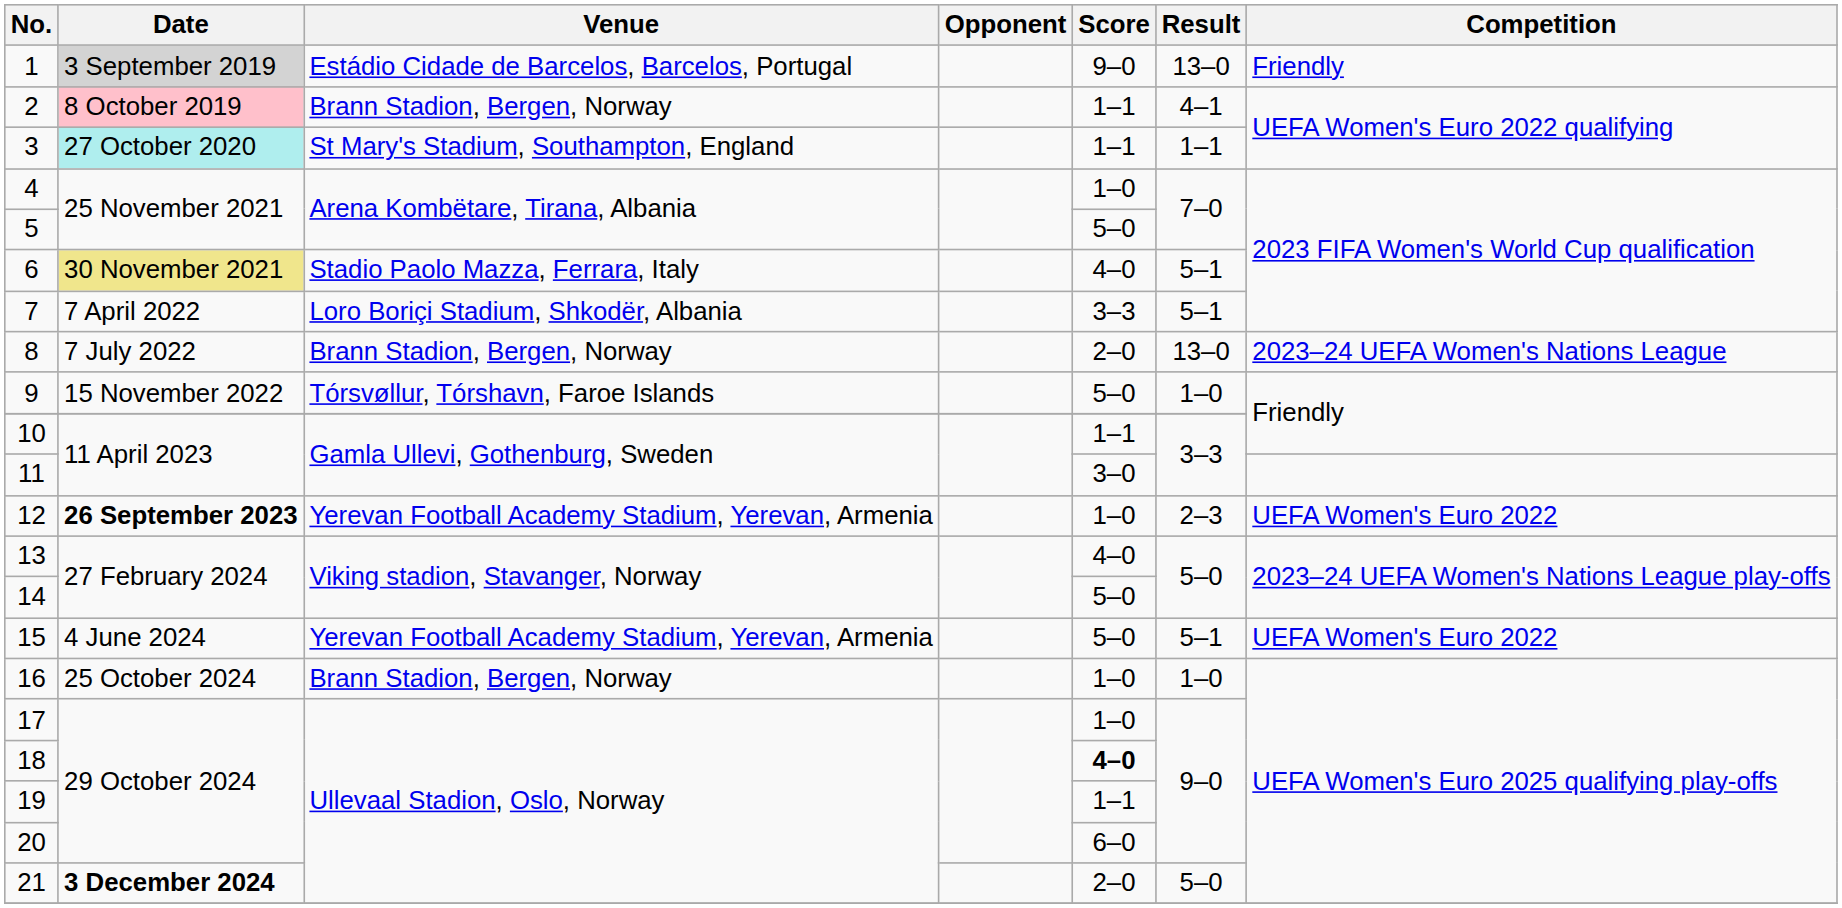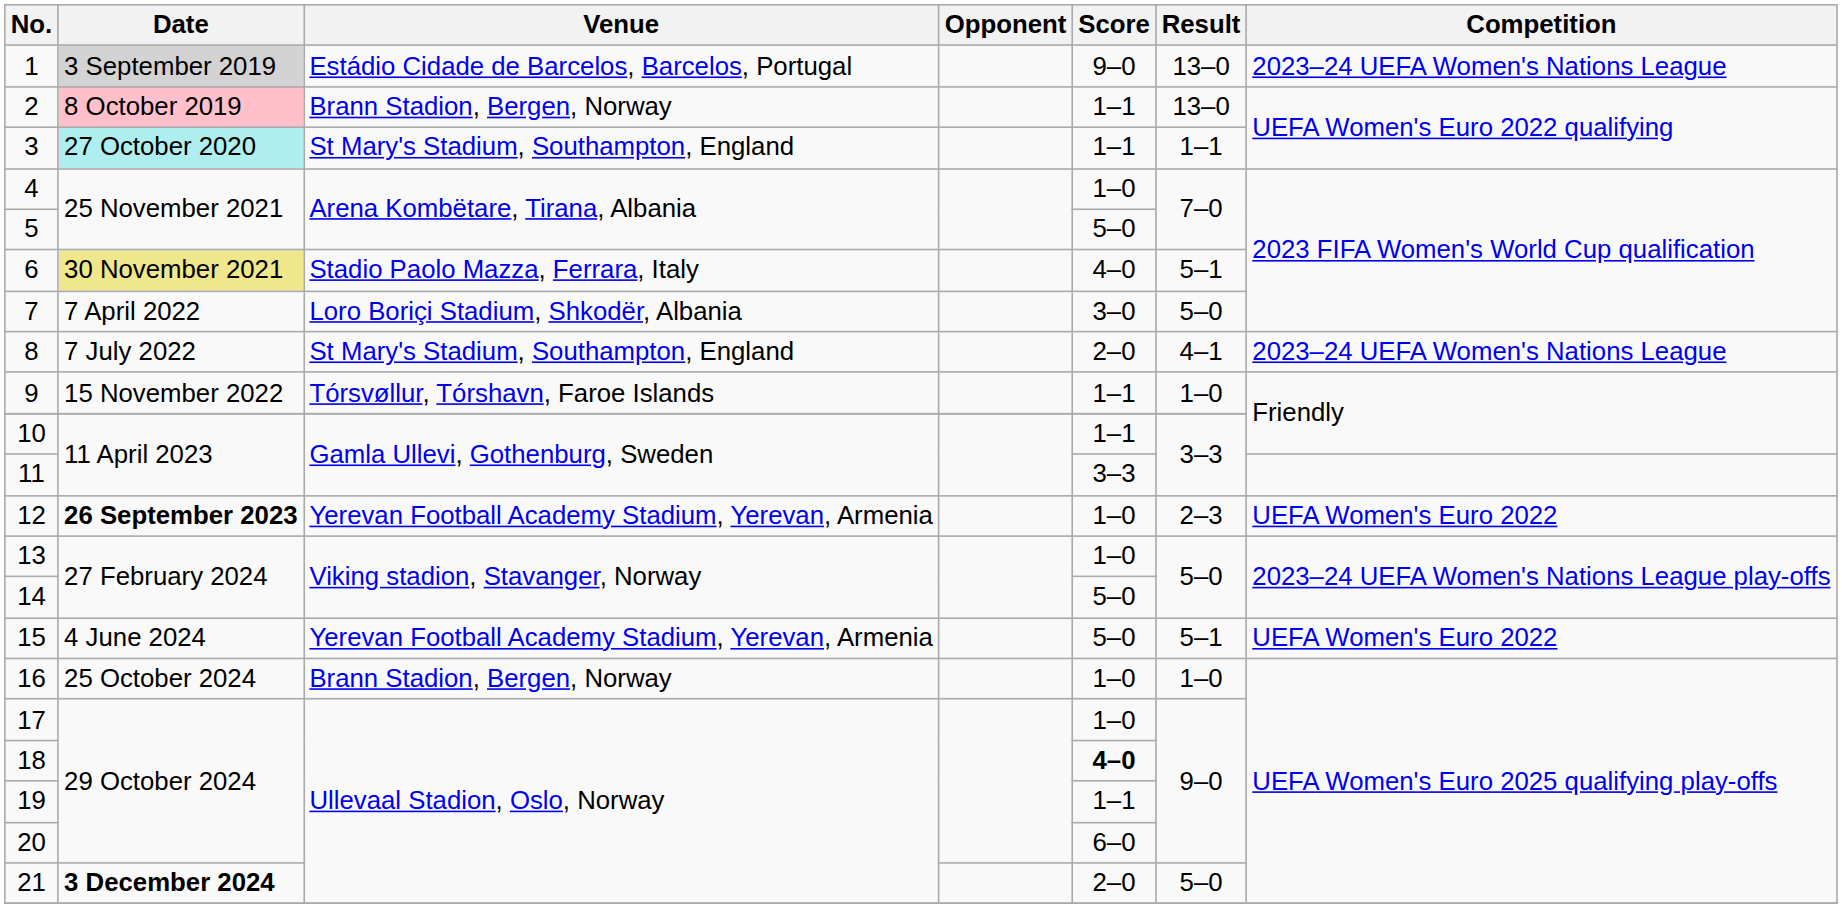1 | Competition: Friendly -> 2023–24 UEFA Women's Nations League
2 | Result: 4–1 -> 13–0
7 | Score: 3–3 -> 3–0
7 | Result: 5–1 -> 5–0
8 | Venue: Brann Stadion, Bergen, Norway -> St Mary's Stadium, Southampton, England
8 | Result: 13–0 -> 4–1
9 | Score: 5–0 -> 1–1
11 | Score: 3–0 -> 3–3
13 | Score: 4–0 -> 1–0
